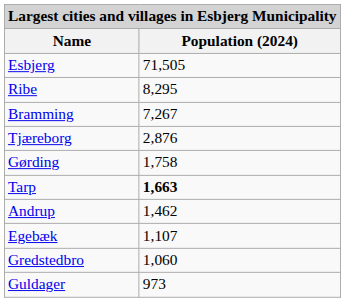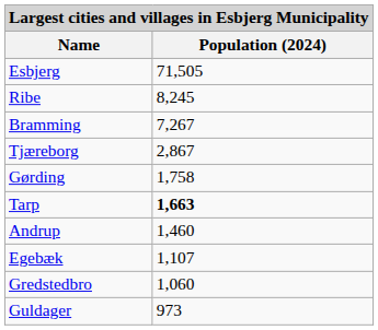Ribe | Population (2024): 8,295 -> 8,245
Tjæreborg | Population (2024): 2,876 -> 2,867
Andrup | Population (2024): 1,462 -> 1,460
